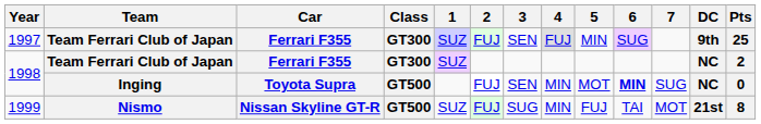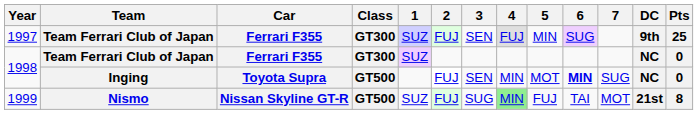1998 / Team Ferrari Club of Japan | Pts: 2 -> 0
1999 | 4: no background -> lightgreen background
